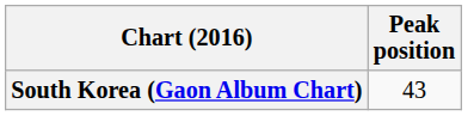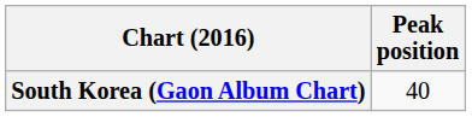South Korea (Gaon Album Chart) | Peak position: 43 -> 40
